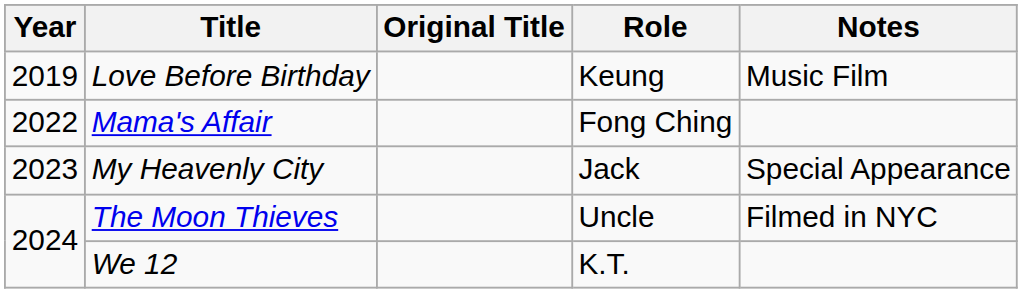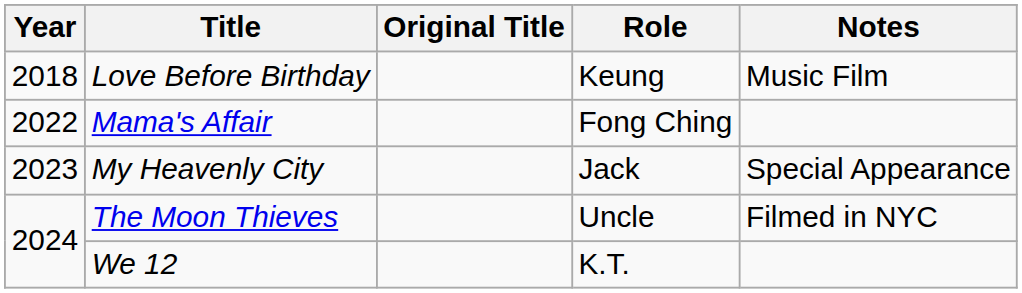Love Before Birthday | Year: 2019 -> 2018
